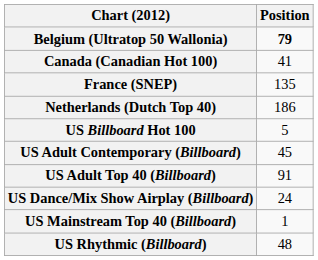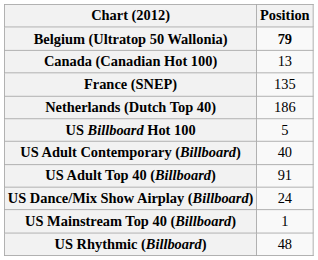Canada (Canadian Hot 100) | Position: 41 -> 13
US Adult Contemporary (Billboard) | Position: 45 -> 40
